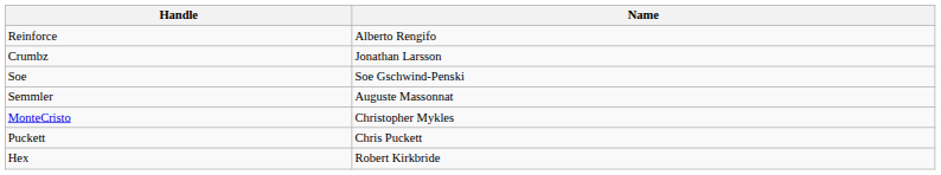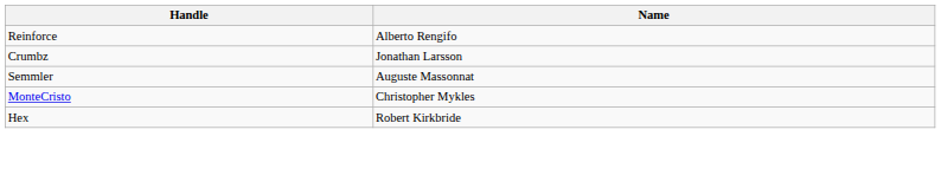- row: Soe | Soe Gschwind-Penski
- row: Puckett | Chris Puckett
